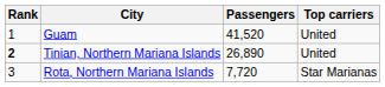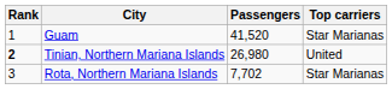Guam | Top carriers: United -> Star Marianas
Tinian, Northern Mariana Islands | Passengers: 26,890 -> 26,980
Rota, Northern Mariana Islands | Passengers: 7,720 -> 7,702
